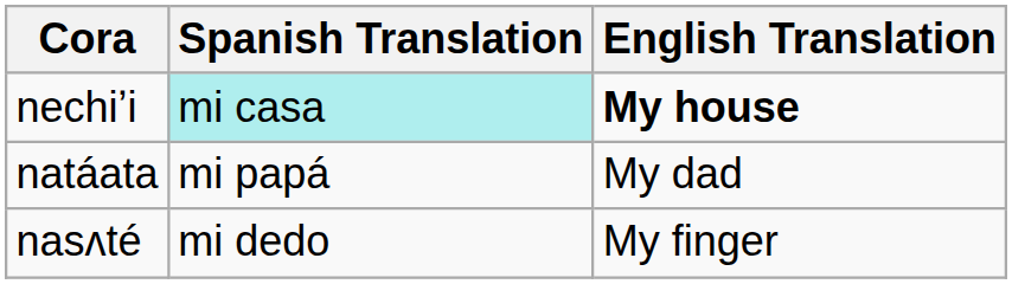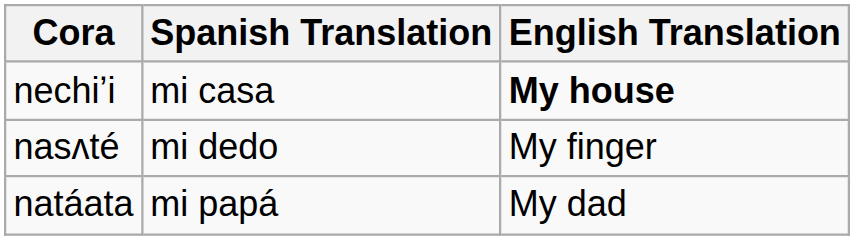nechiʼi | Spanish Translation: paleturquoise background -> no background
rows swapped: natáata <-> nasʌté
